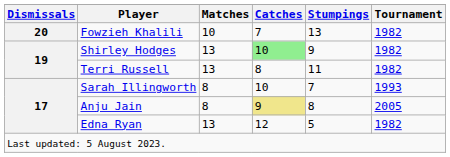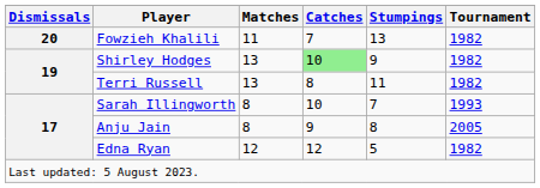Fowzieh Khalili | Matches: 10 -> 11
Anju Jain | Catches: khaki background -> no background
Edna Ryan | Matches: 13 -> 12
